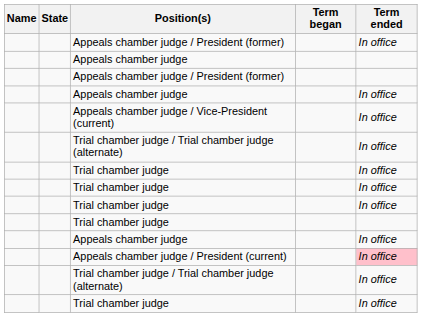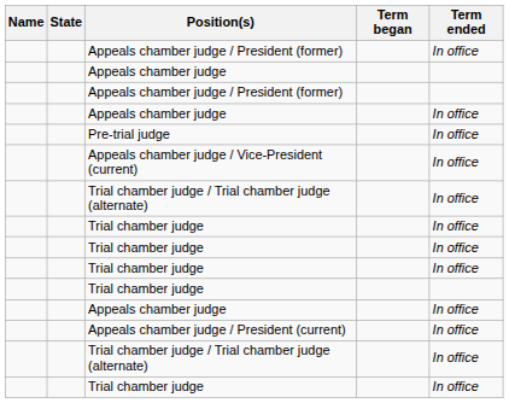+ row: Pre-trial judge | In office
Appeals chamber judge / President (current) | Term ended: pink background -> no background
